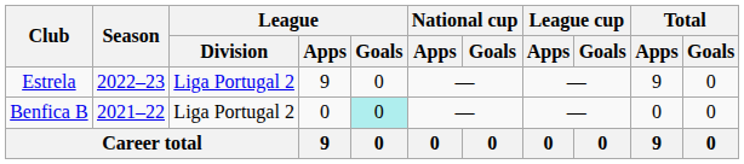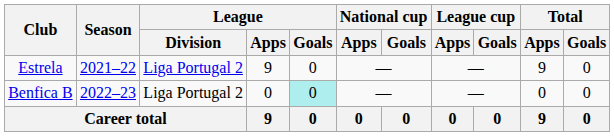Estrela | Season: 2022–23 -> 2021–22
Benfica B | Season: 2021–22 -> 2022–23
